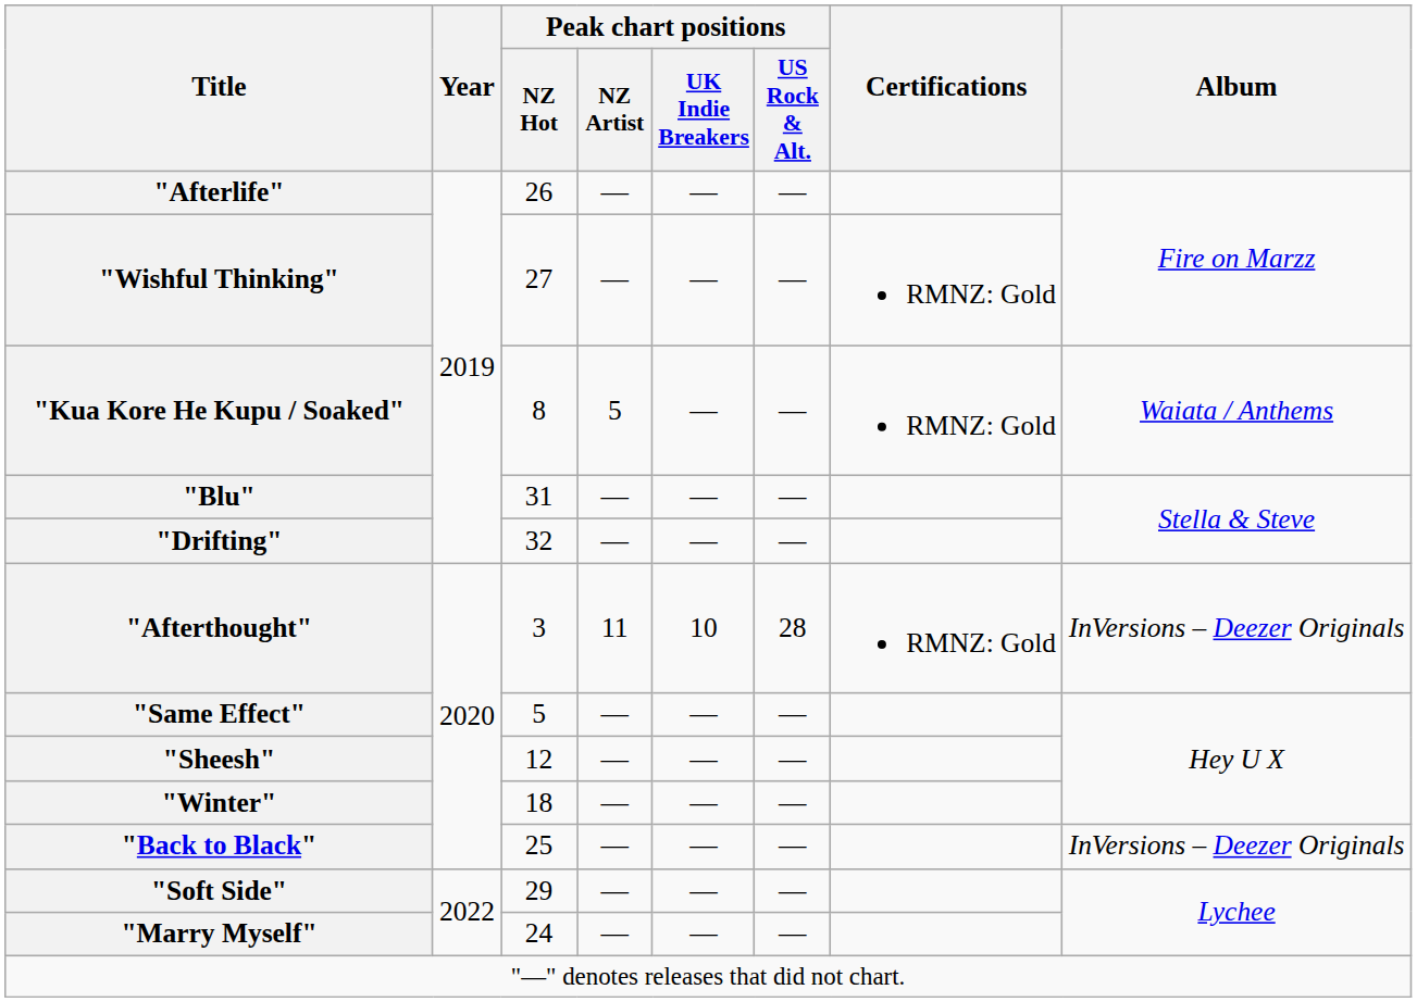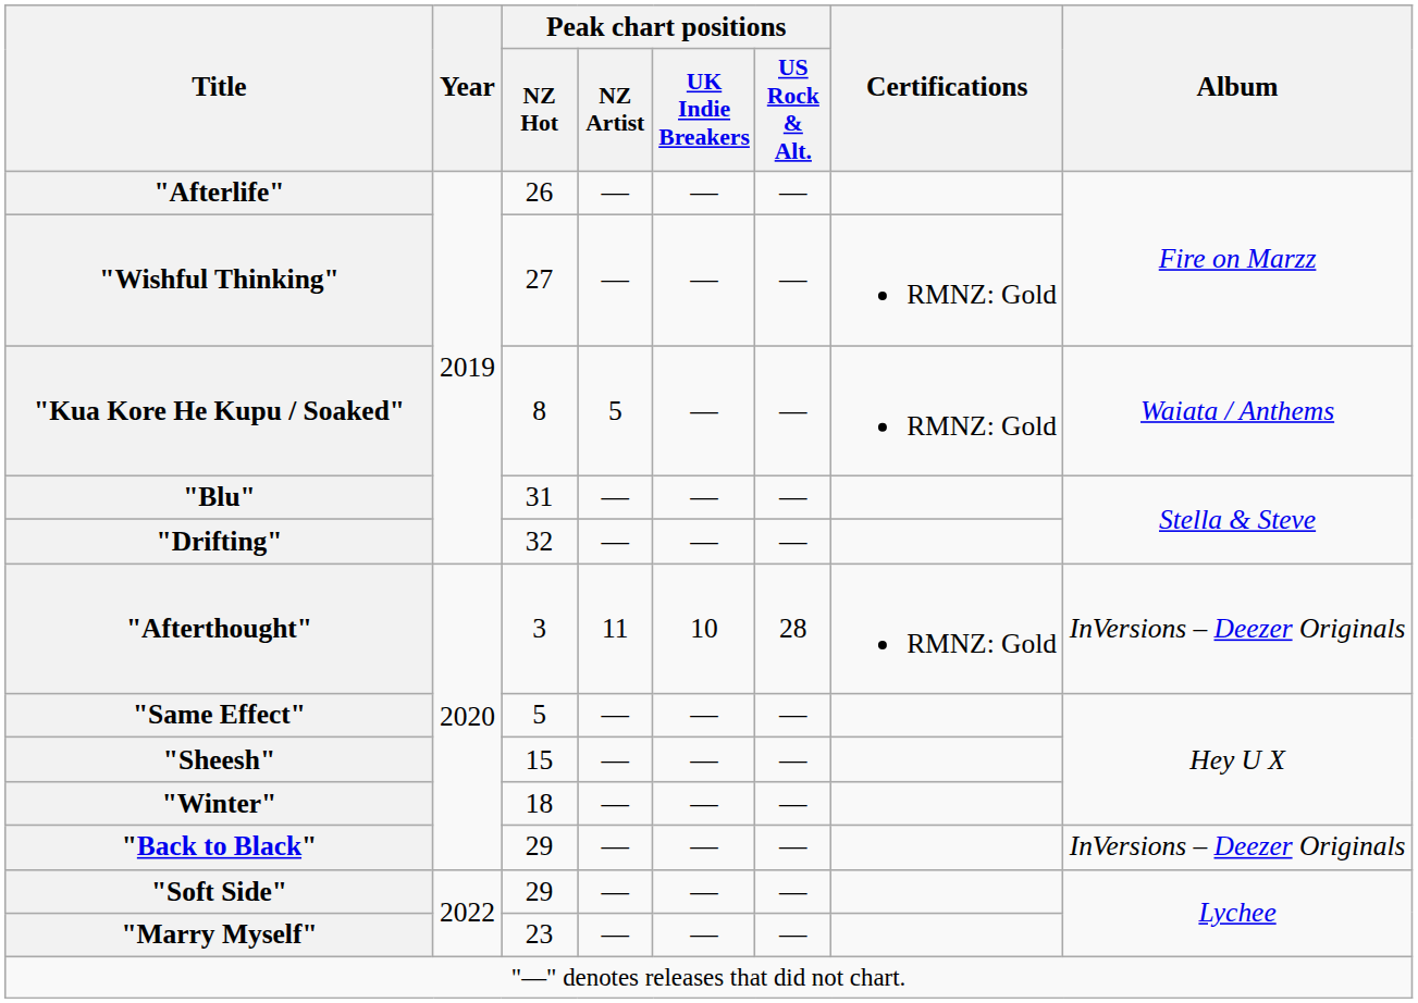"Sheesh" | Peak chart positions / NZ Hot: 12 -> 15
"Back to Black" | Peak chart positions / NZ Hot: 25 -> 29
"Marry Myself" | Peak chart positions / NZ Hot: 24 -> 23
